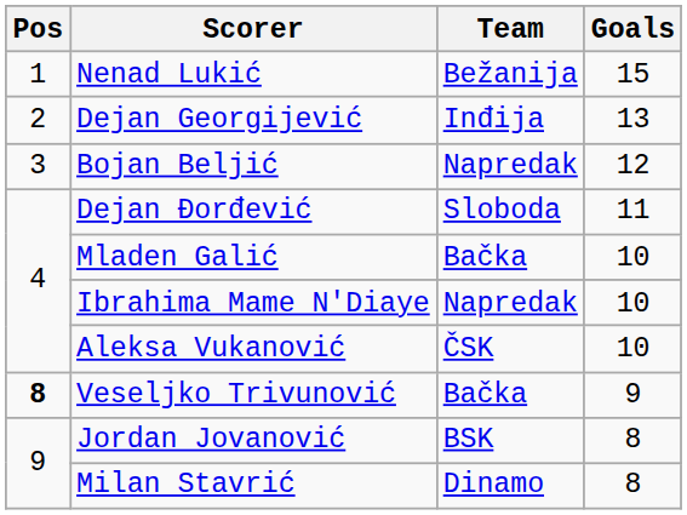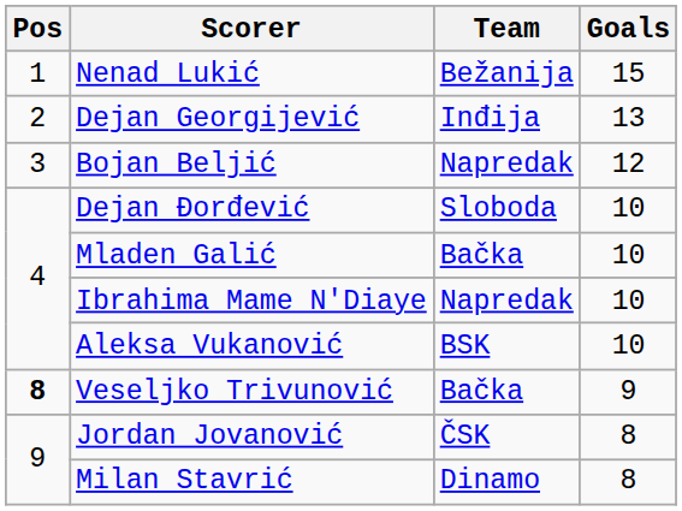Dejan Đorđević | Goals: 11 -> 10
Aleksa Vukanović | Team: ČSK -> BSK
Jordan Jovanović | Team: BSK -> ČSK
